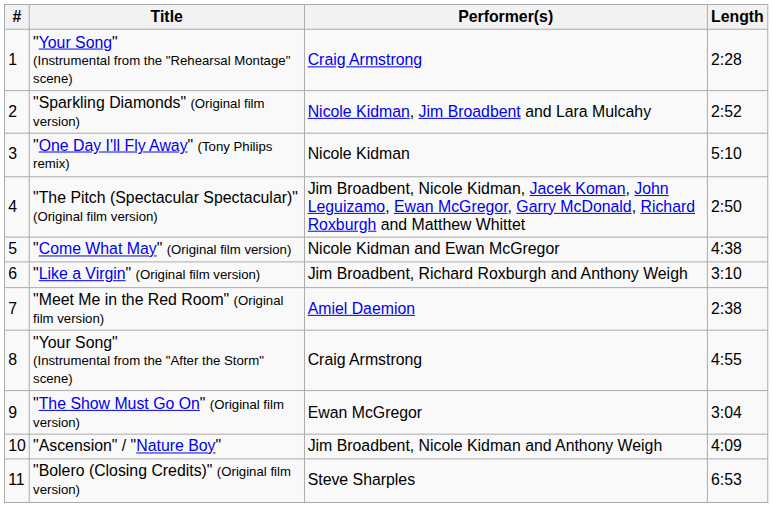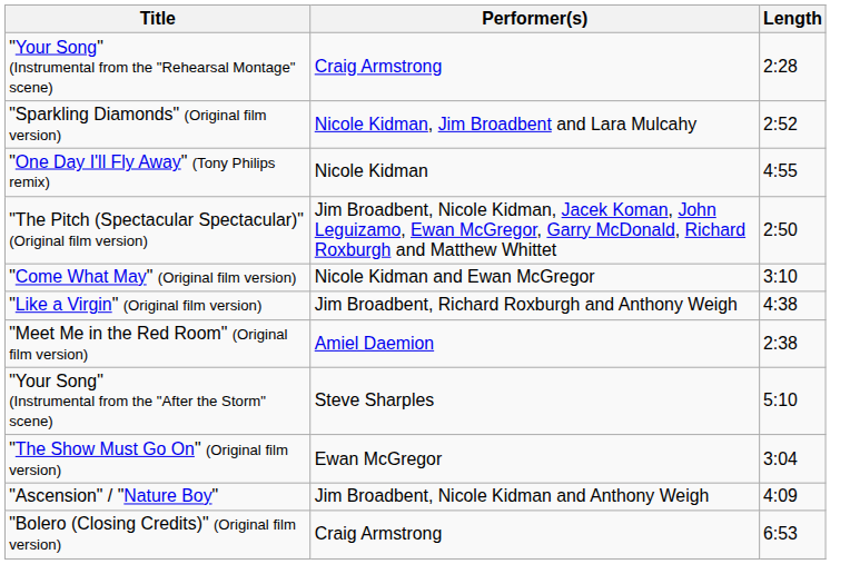- column: # | 1 | 2 | 3 | 4 | 5 | 6 | 7 | 8 | 9 | 10 | 11
"One Day I'll Fly Away" (Tony Philips remix) | Length: 5:10 -> 4:55
"Come What May" (Original film version) | Length: 4:38 -> 3:10
"Like a Virgin" (Original film version) | Length: 3:10 -> 4:38
"Your Song" (Instrumental from the "After the Storm" scene) | Performer(s): Craig Armstrong -> Steve Sharples
"Your Song" (Instrumental from the "After the Storm" scene) | Length: 4:55 -> 5:10
"Bolero (Closing Credits)" (Original film version) | Performer(s): Steve Sharples -> Craig Armstrong
